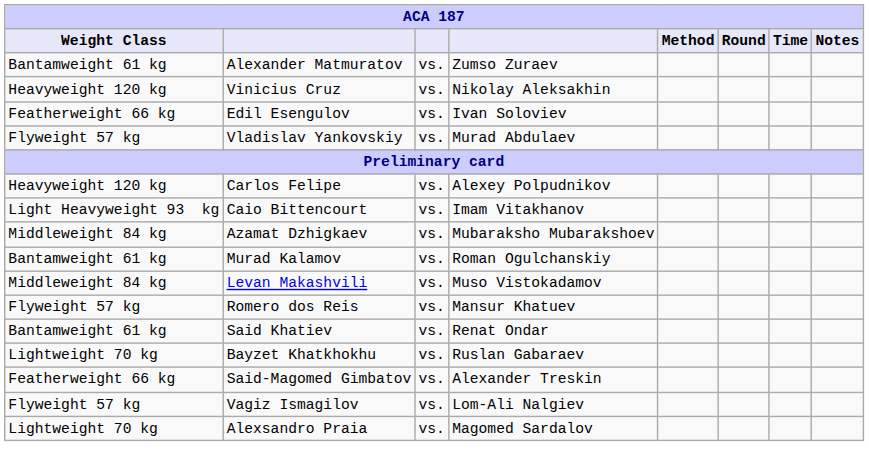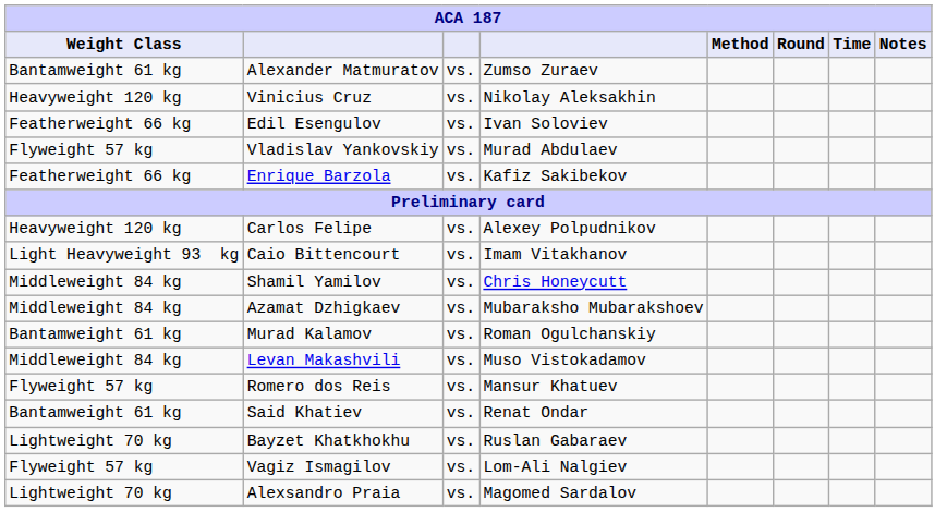+ row: Featherweight 66 kg | Enrique Barzola | vs. | Kafiz Sakibekov
+ row: Middleweight 84 kg | Shamil Yamilov | vs. | Chris Honeycutt
- row: Featherweight 66 kg | Said-Magomed Gimbatov | vs. | Alexander Treskin
